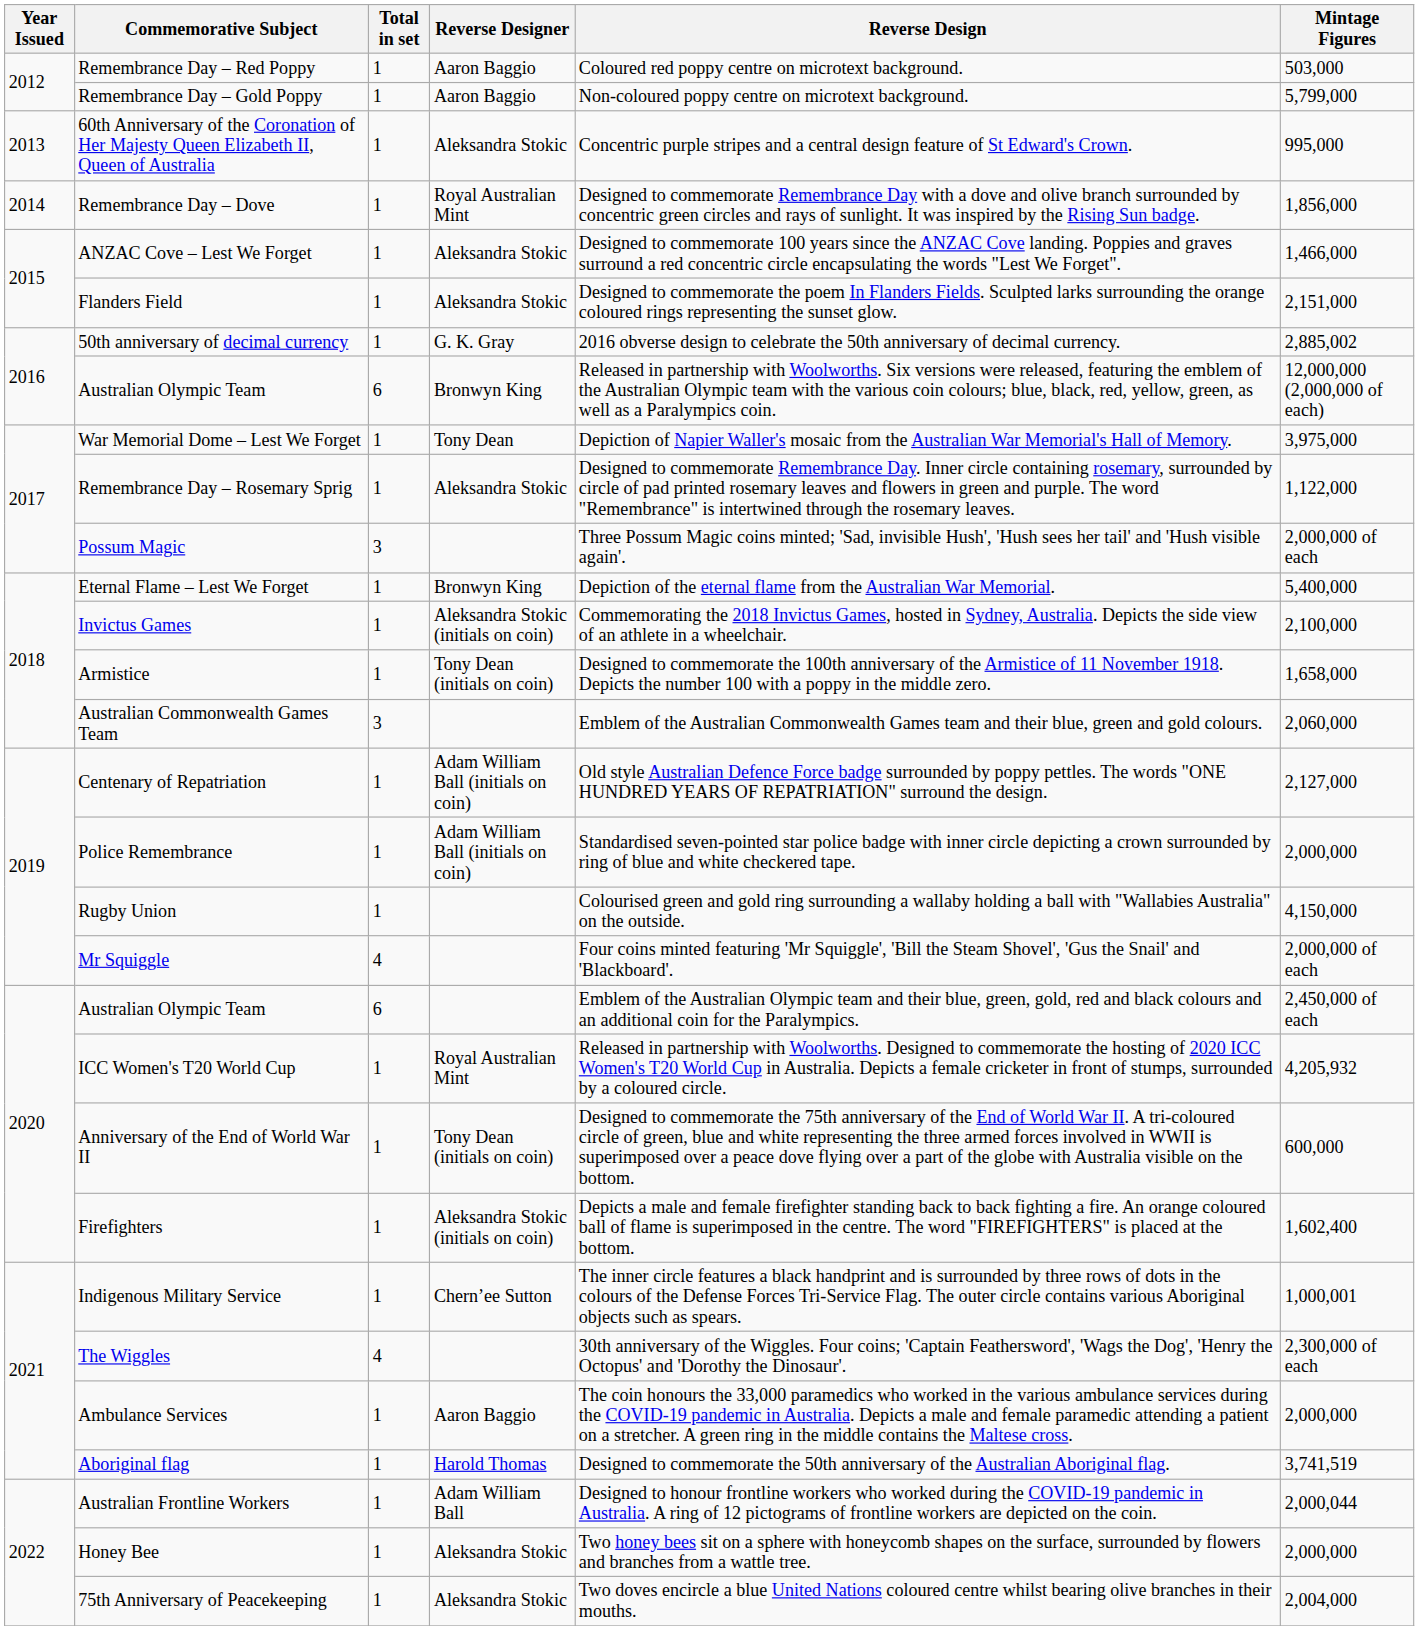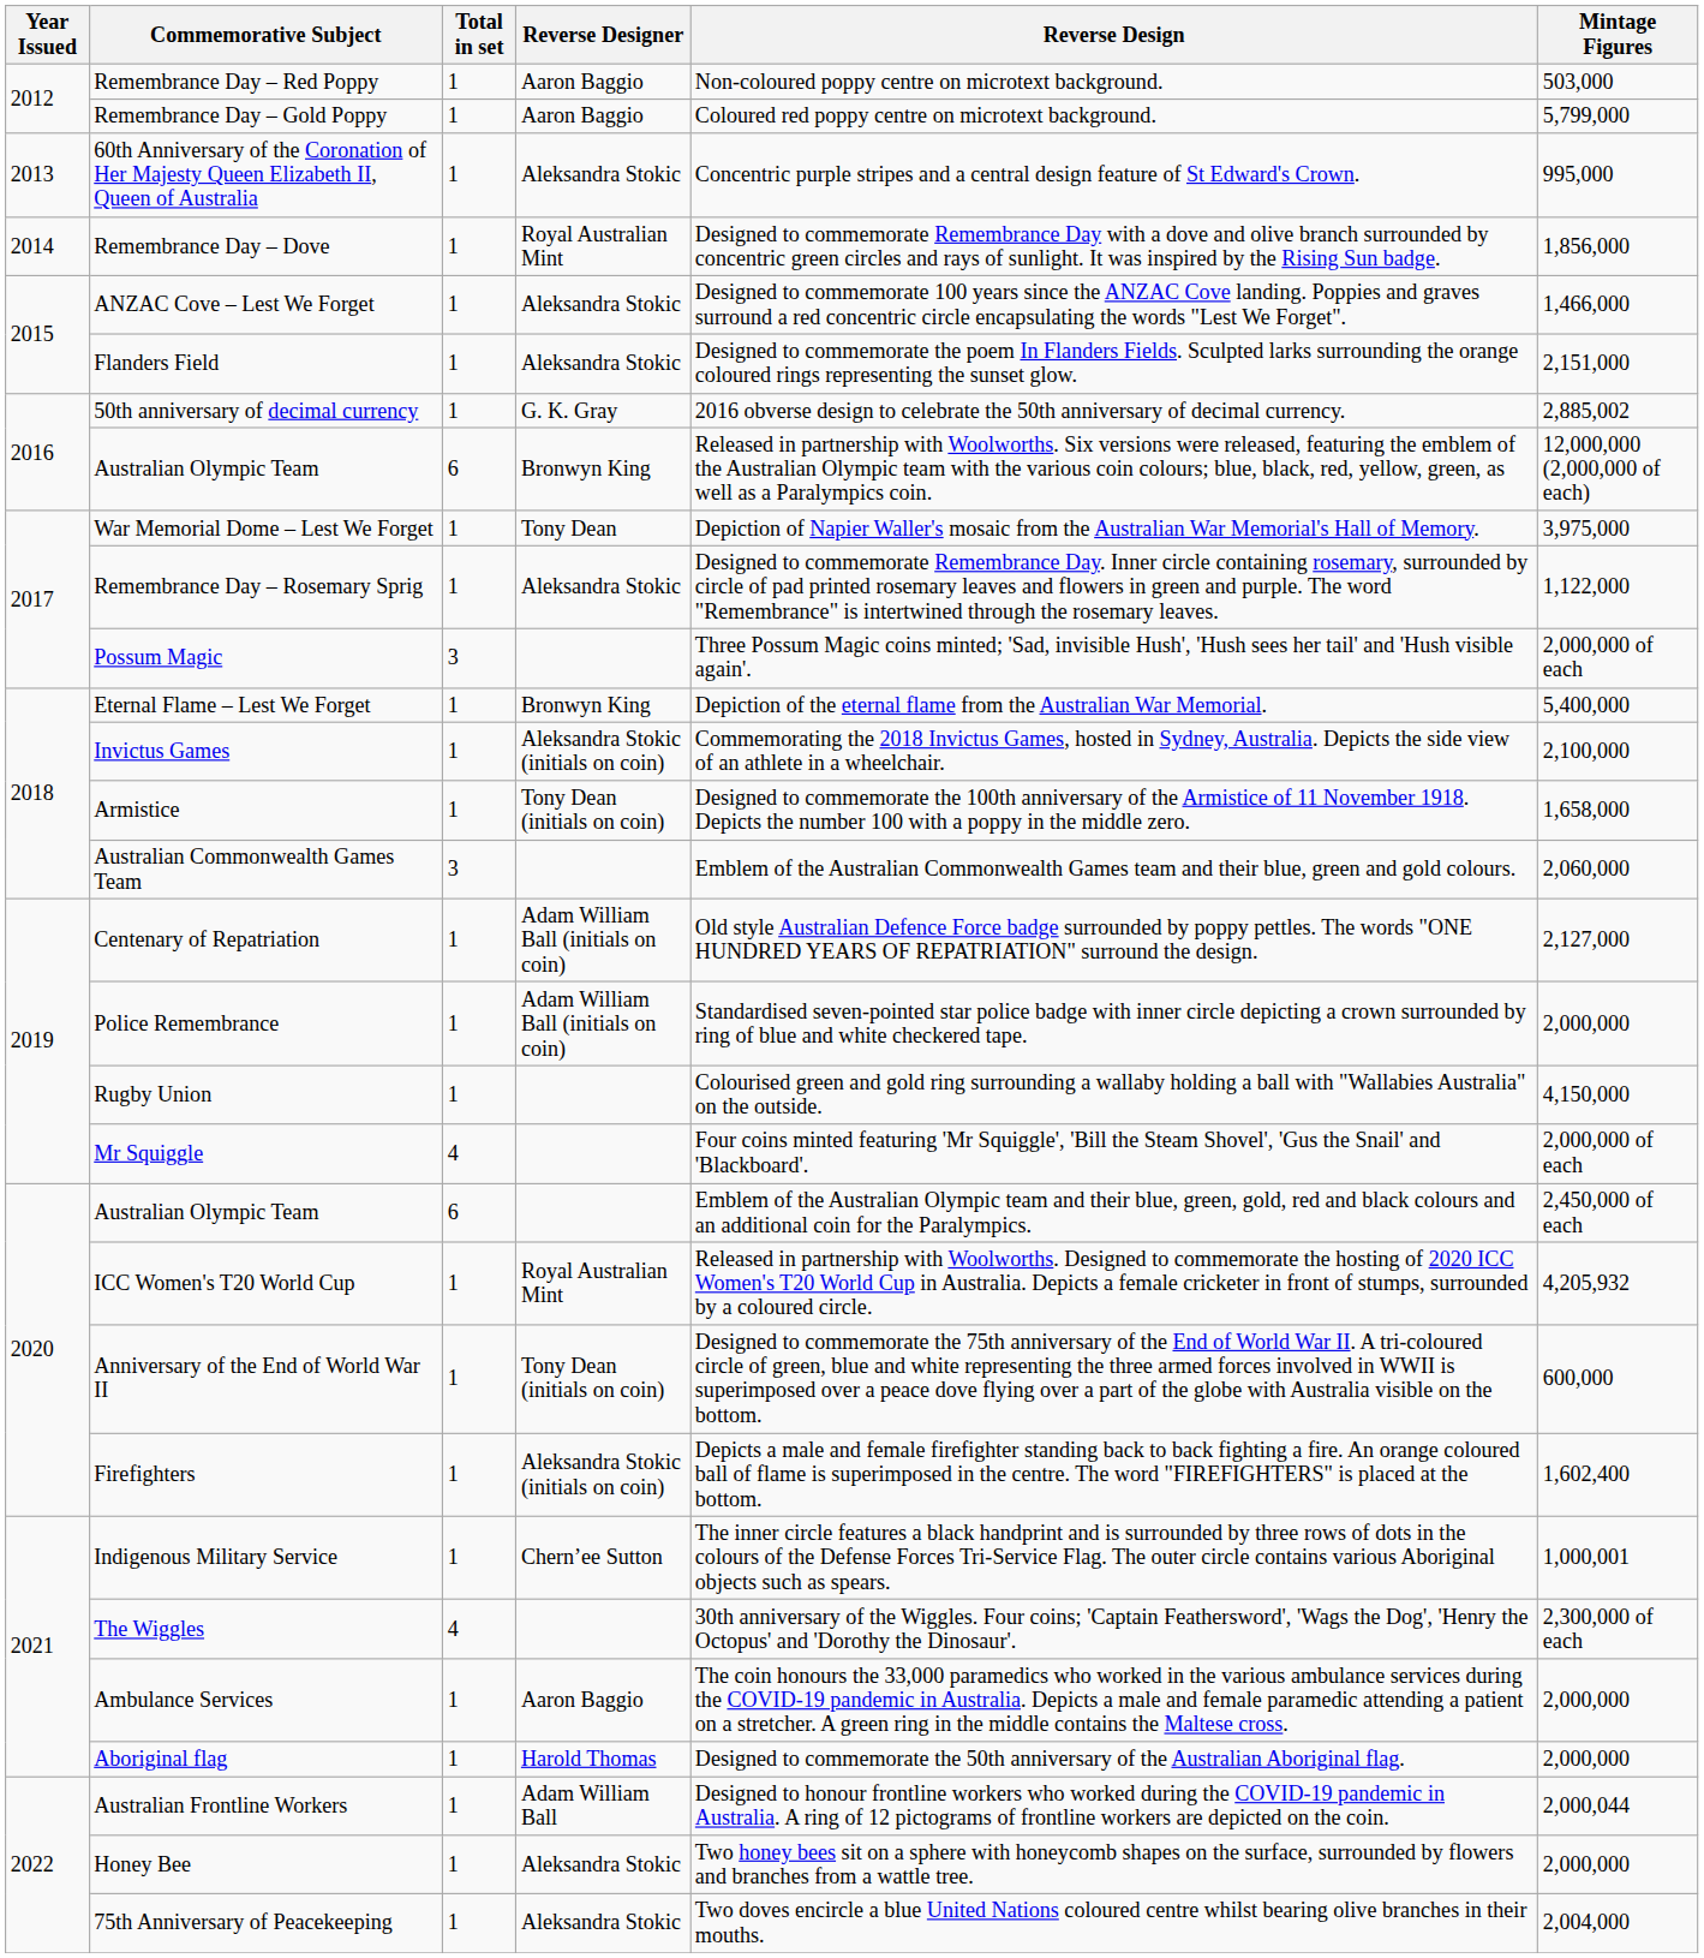Remembrance Day – Red Poppy | Reverse Design: Coloured red poppy centre on microtext background. -> Non-coloured poppy centre on microtext background.
Remembrance Day – Gold Poppy | Reverse Design: Non-coloured poppy centre on microtext background. -> Coloured red poppy centre on microtext background.
Aboriginal flag | Mintage Figures: 3,741,519 -> 2,000,000
